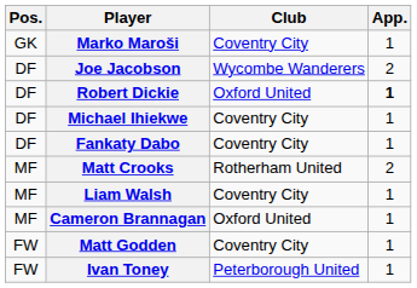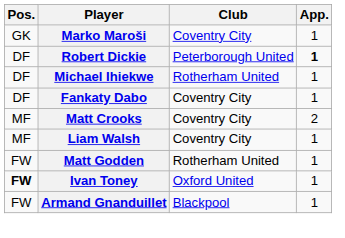- row: DF | Joe Jacobson | Wycombe Wanderers | 2
Robert Dickie | Club: Oxford United -> Peterborough United
Michael Ihiekwe | Club: Coventry City -> Rotherham United
Matt Crooks | Club: Rotherham United -> Coventry City
- row: MF | Cameron Brannagan | Oxford United | 1
Matt Godden | Club: Coventry City -> Rotherham United
Ivan Toney | Pos.: normal -> bold
Ivan Toney | Club: Peterborough United -> Oxford United
+ row: FW | Armand Gnanduillet | Blackpool | 1
